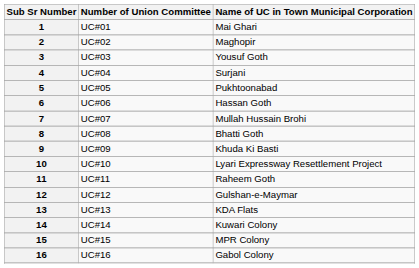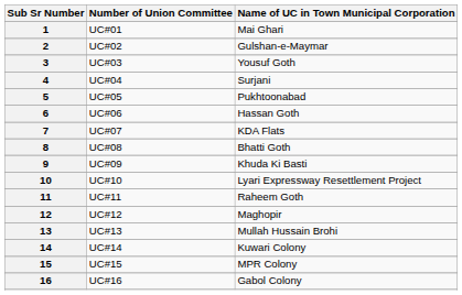2 | Name of UC in Town Municipal Corporation: Maghopir -> Gulshan-e-Maymar
7 | Name of UC in Town Municipal Corporation: Mullah Hussain Brohi -> KDA Flats
12 | Name of UC in Town Municipal Corporation: Gulshan-e-Maymar -> Maghopir
13 | Name of UC in Town Municipal Corporation: KDA Flats -> Mullah Hussain Brohi
